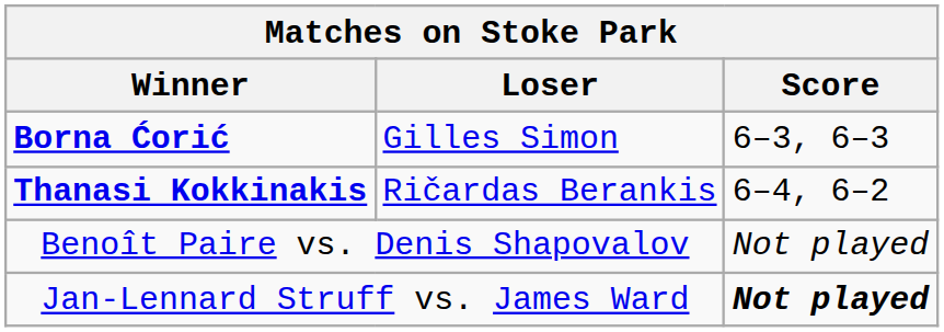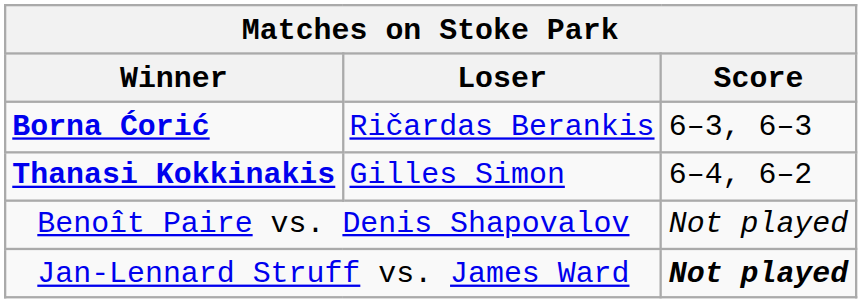Borna Ćorić | Loser: Gilles Simon -> Ričardas Berankis
Thanasi Kokkinakis | Loser: Ričardas Berankis -> Gilles Simon
